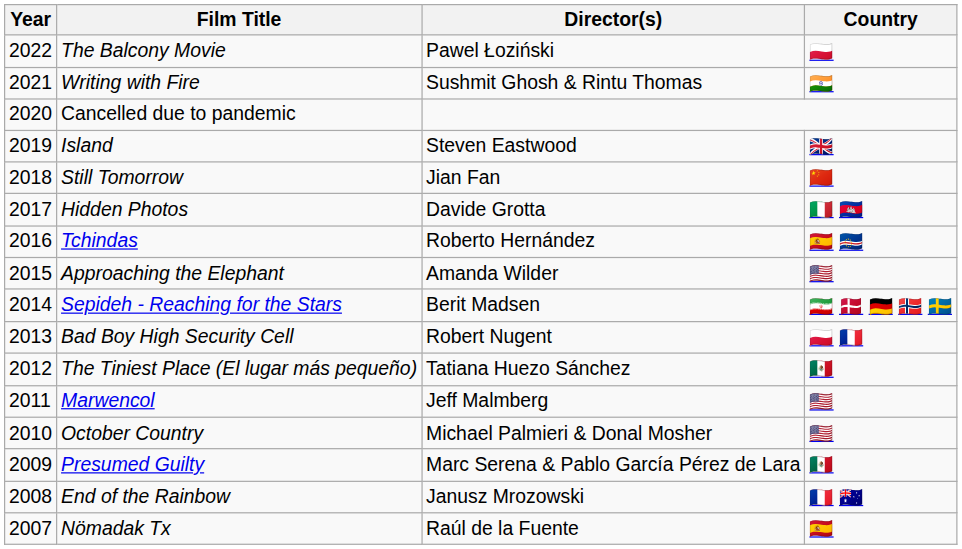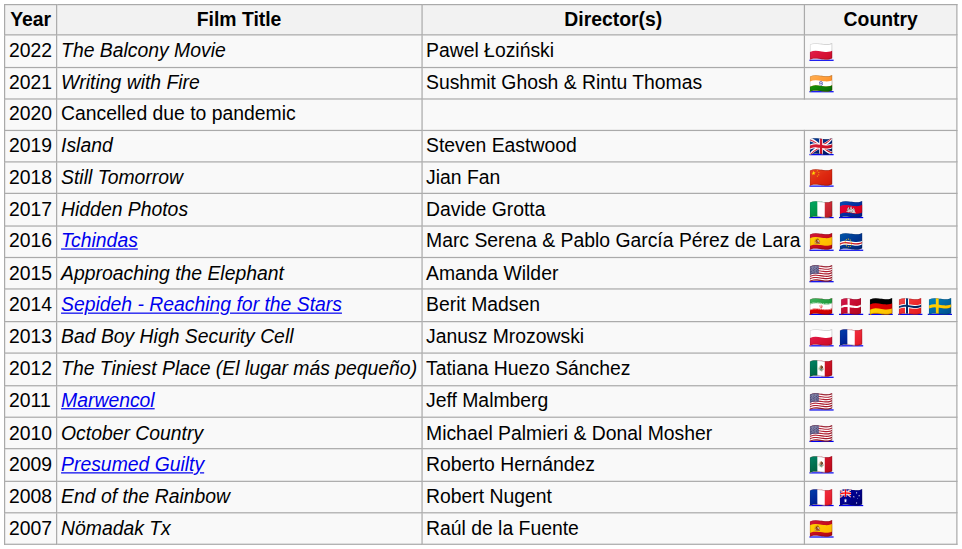Tchindas | Director(s): Roberto Hernández -> Marc Serena & Pablo García Pérez de Lara
Bad Boy High Security Cell | Director(s): Robert Nugent -> Janusz Mrozowski
Presumed Guilty | Director(s): Marc Serena & Pablo García Pérez de Lara -> Roberto Hernández
End of the Rainbow | Director(s): Janusz Mrozowski -> Robert Nugent
